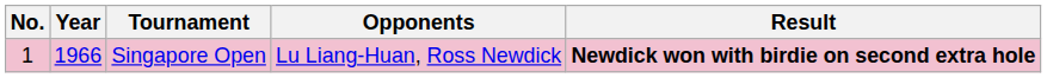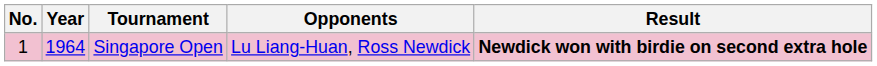Singapore Open | Year: 1966 -> 1964
